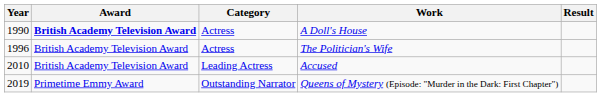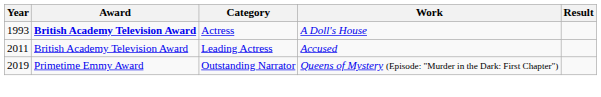A Doll's House | Year: 1990 -> 1993
- row: 1996 | British Academy Television Award | Actress | The Politician's Wife
Accused | Year: 2010 -> 2011
